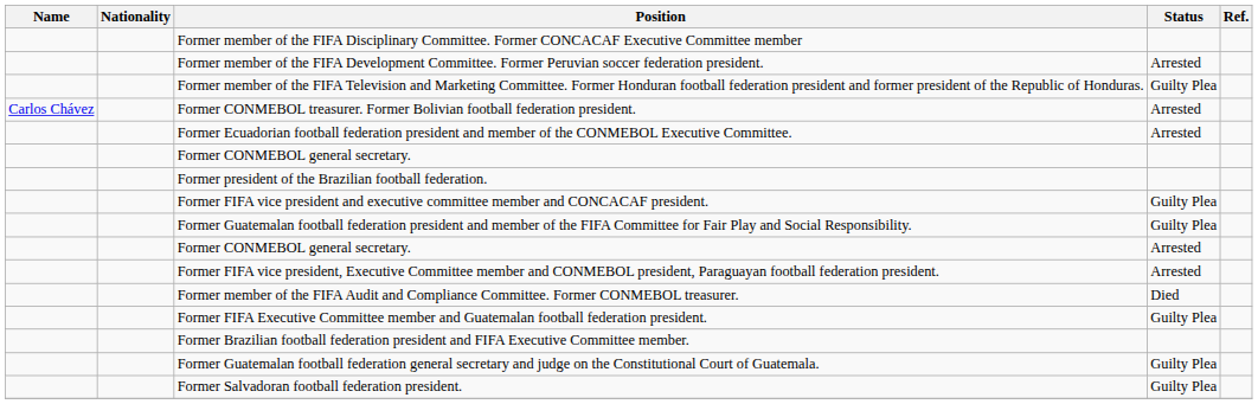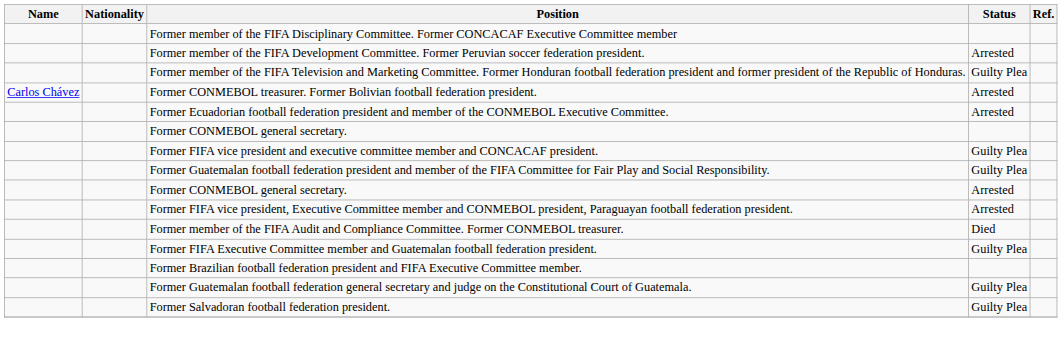- row: Former president of the Brazilian football federation.
